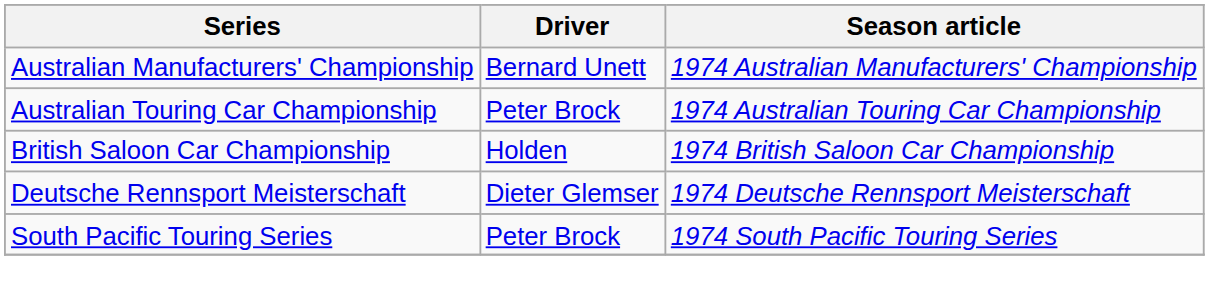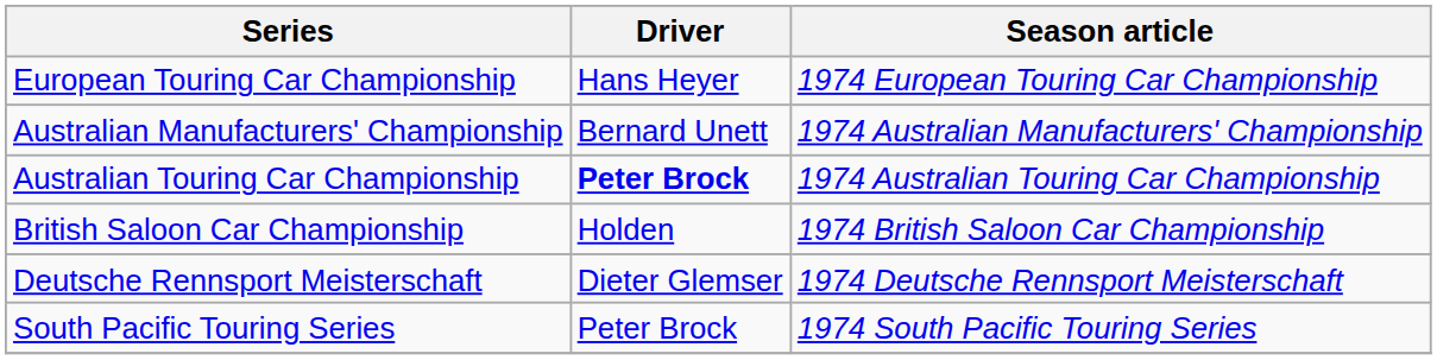+ row: European Touring Car Championship | Hans Heyer | 1974 European Touring Car Championship
Australian Touring Car Championship | Driver: normal -> bold
